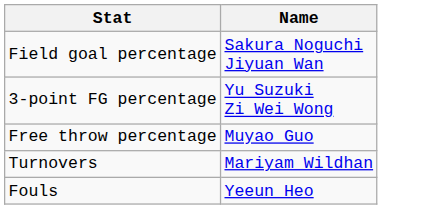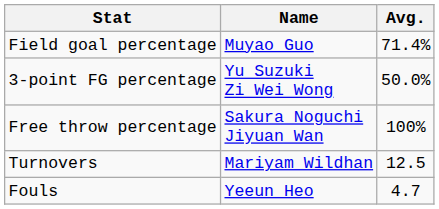+ column: Avg. | 71.4% | 50.0% | 100% | 12.5 | 4.7
Field goal percentage | Name: Sakura Noguchi Jiyuan Wan -> Muyao Guo
Free throw percentage | Name: Muyao Guo -> Sakura Noguchi Jiyuan Wan
